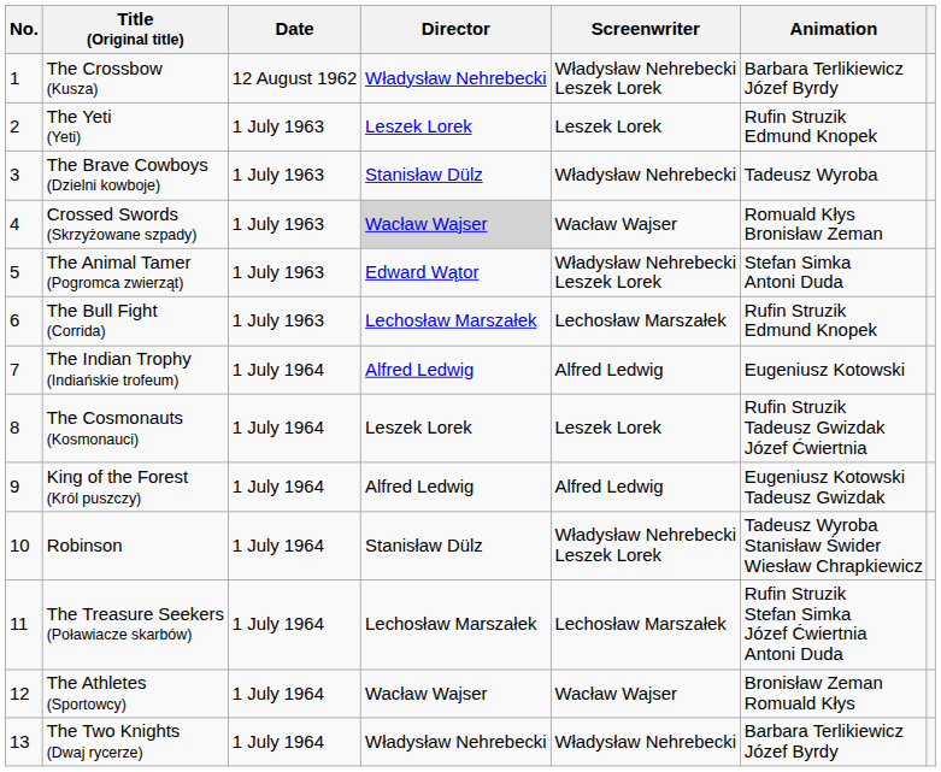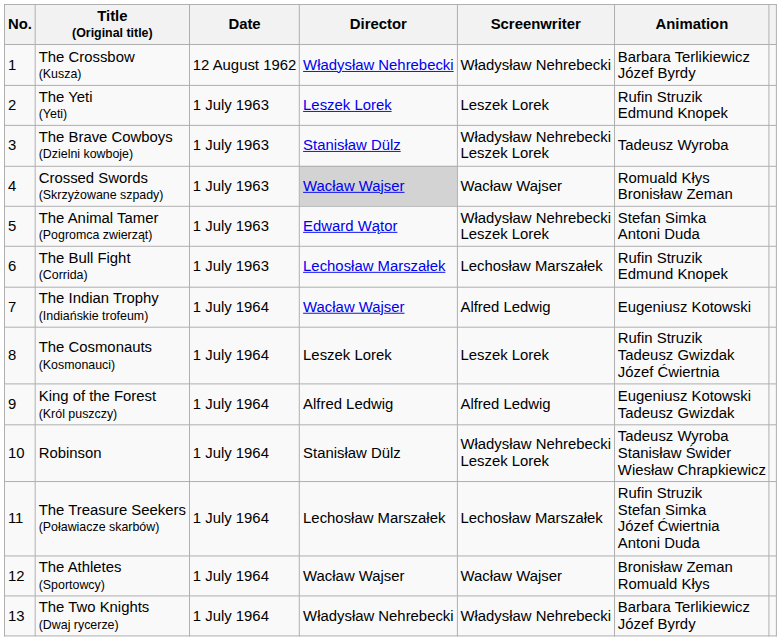The Crossbow (Kusza) | Screenwriter: Władysław Nehrebecki Leszek Lorek -> Władysław Nehrebecki
The Brave Cowboys (Dzielni kowboje) | Screenwriter: Władysław Nehrebecki -> Władysław Nehrebecki Leszek Lorek
The Indian Trophy (Indiańskie trofeum) | Director: Alfred Ledwig -> Wacław Wajser
